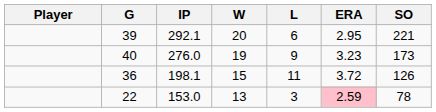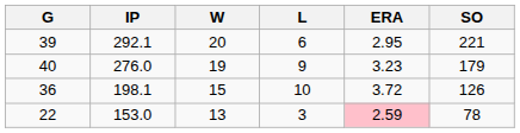- column: Player
40 | SO: 173 -> 179
36 | L: 11 -> 10
